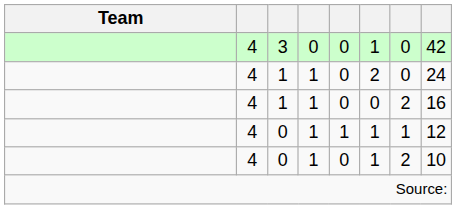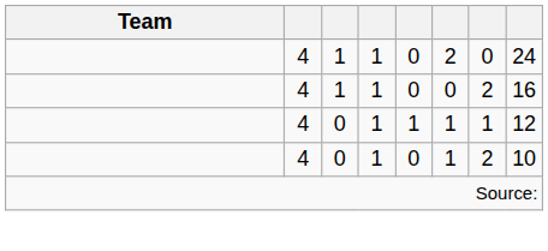- row: 4 | 3 | 0 | 0 | 1 | 0 | 42
